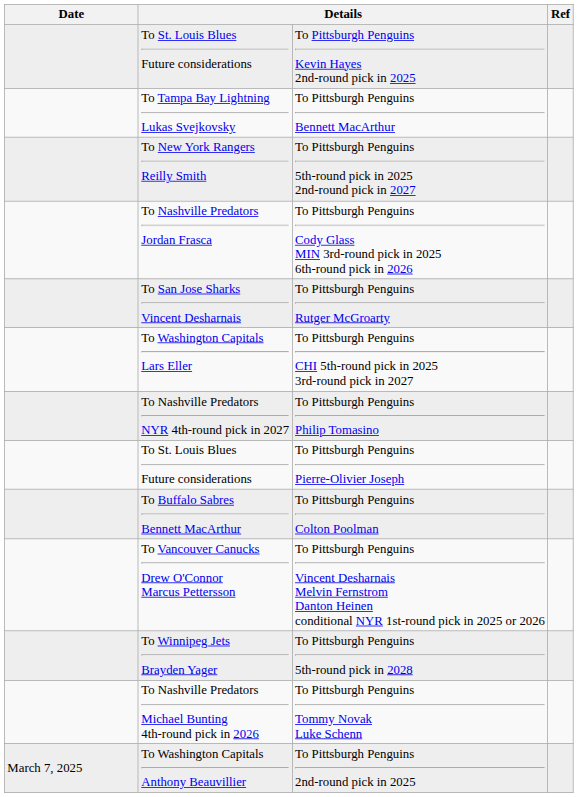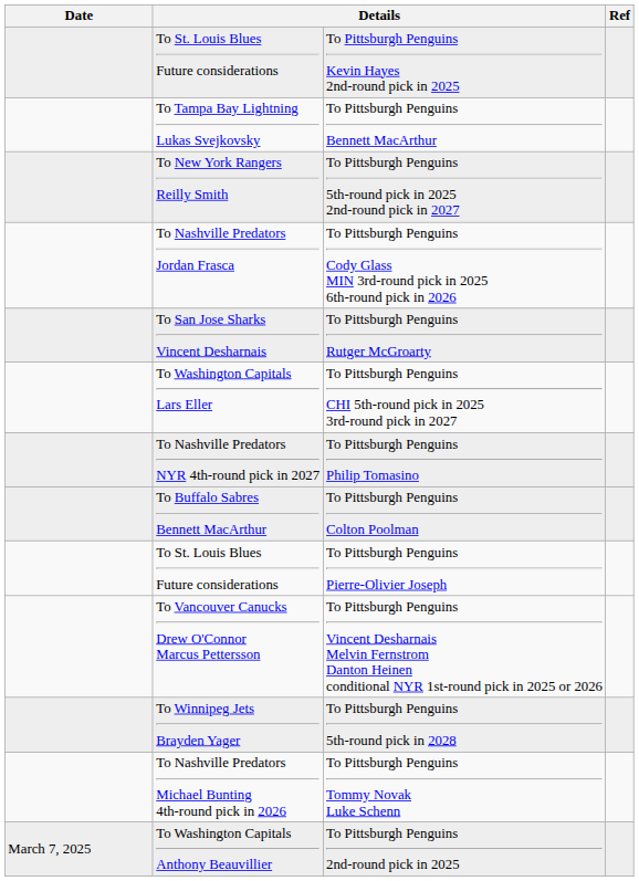rows swapped: To Pittsburgh Penguins Pierre-Olivier Joseph <-> To Pittsburgh Penguins Colton Poolman
